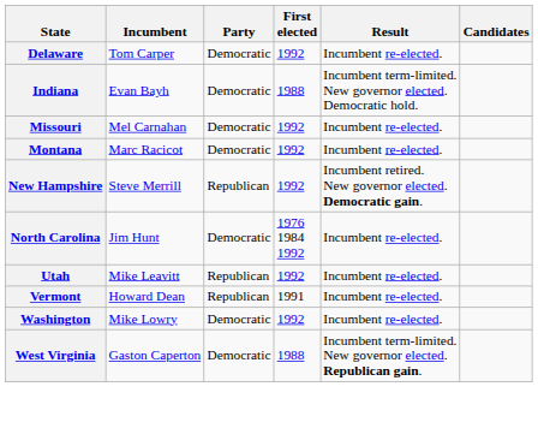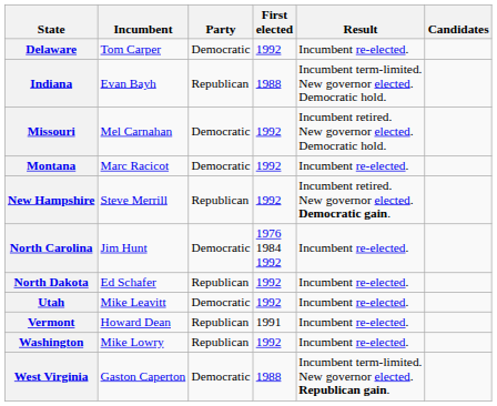Indiana | Party: Democratic -> Republican
Missouri | Result: Incumbent re-elected. -> Incumbent retired. New governor elected. Democratic hold.
+ row: North Dakota | Ed Schafer | Republican | 1992 | Incumbent re-elected.
Utah | Party: Republican -> Democratic
Washington | Party: Democratic -> Republican
